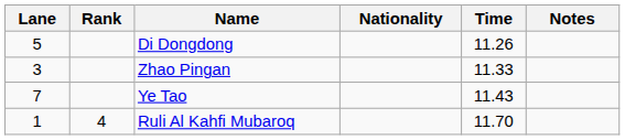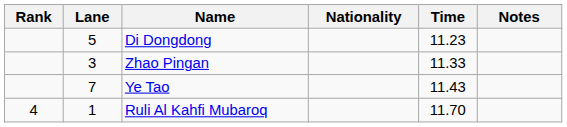columns swapped: Rank <-> Lane
Di Dongdong | Time: 11.26 -> 11.23
